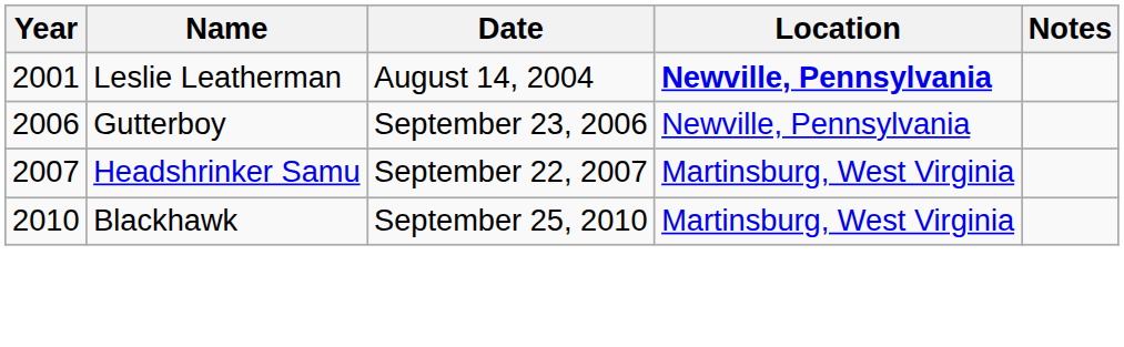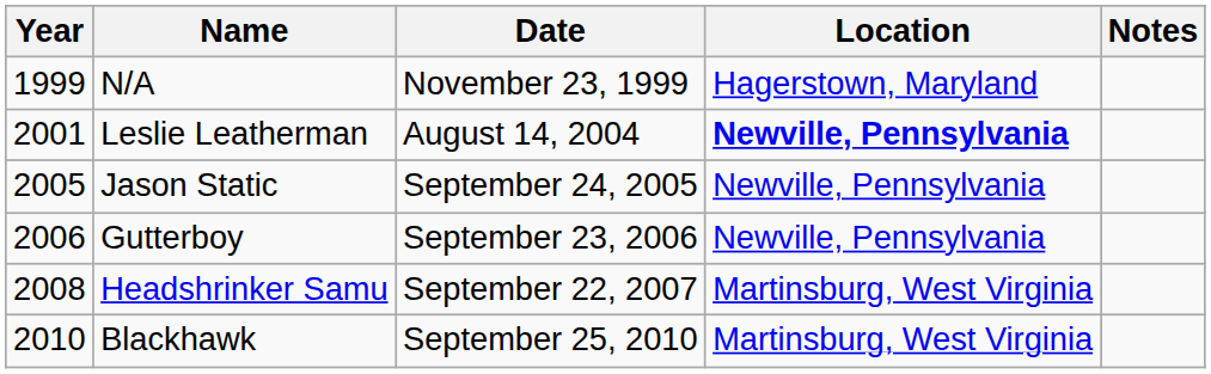+ row: 1999 | N/A | November 23, 1999 | Hagerstown, Maryland
+ row: 2005 | Jason Static | September 24, 2005 | Newville, Pennsylvania
Headshrinker Samu | Year: 2007 -> 2008
